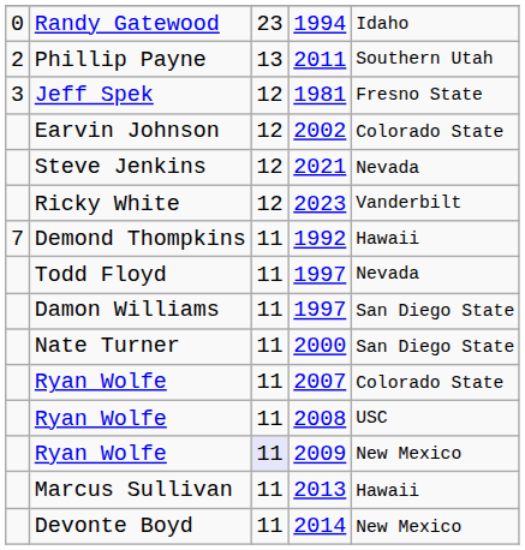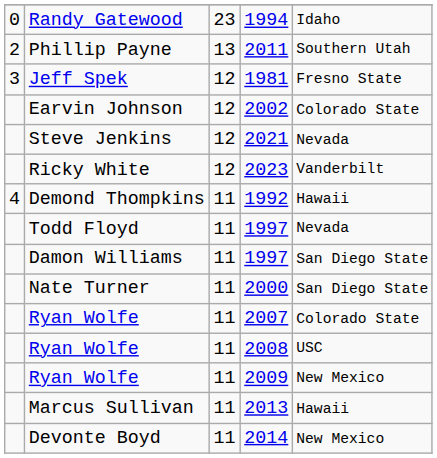1992 | column 1: 7 -> 4
2009 | column 3: lavender background -> no background
